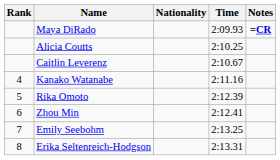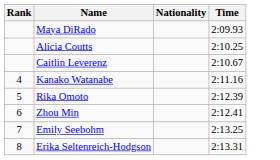- column: Notes | =CR
